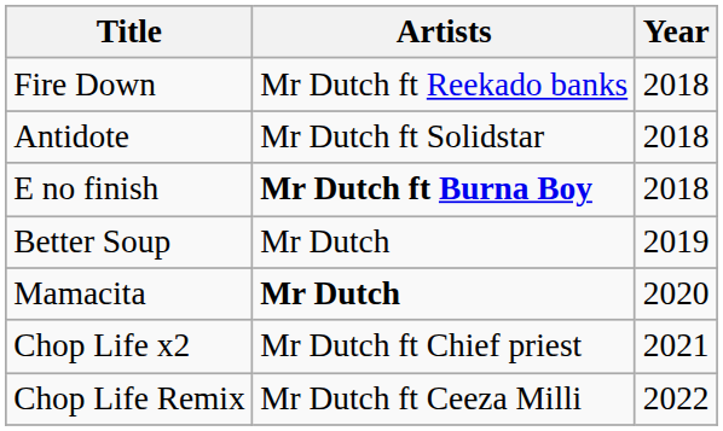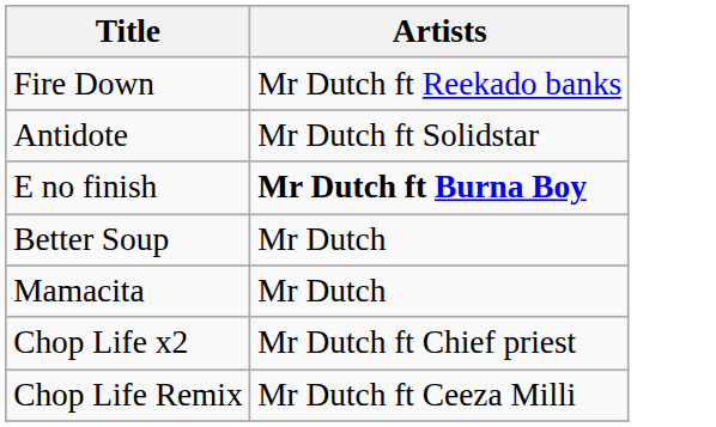- column: Year | 2018 | 2018 | 2018 | 2019 | 2020 | 2021 | 2022
Mamacita | Artists: bold -> normal
